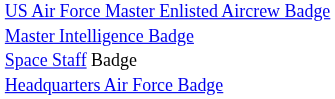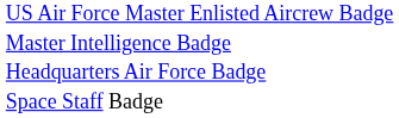rows swapped: Space Staff Badge <-> Headquarters Air Force Badge
